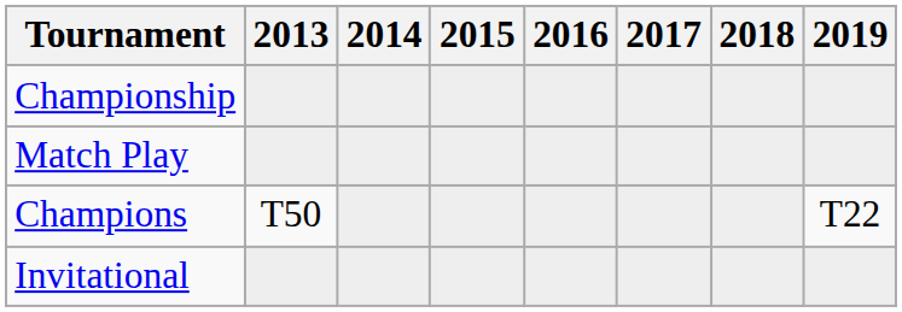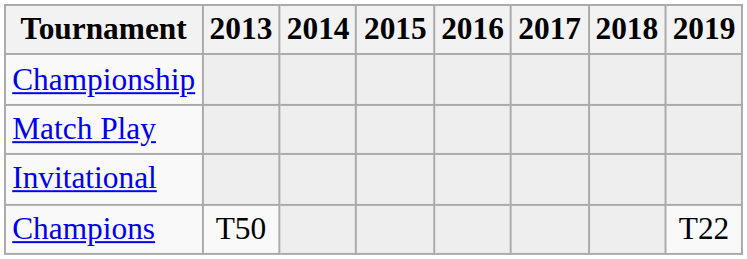rows swapped: Invitational <-> Champions
